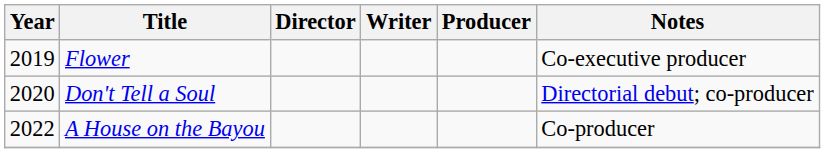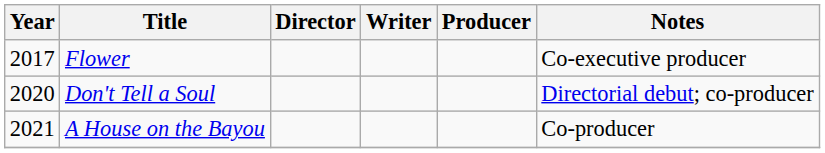Flower | Year: 2019 -> 2017
A House on the Bayou | Year: 2022 -> 2021
